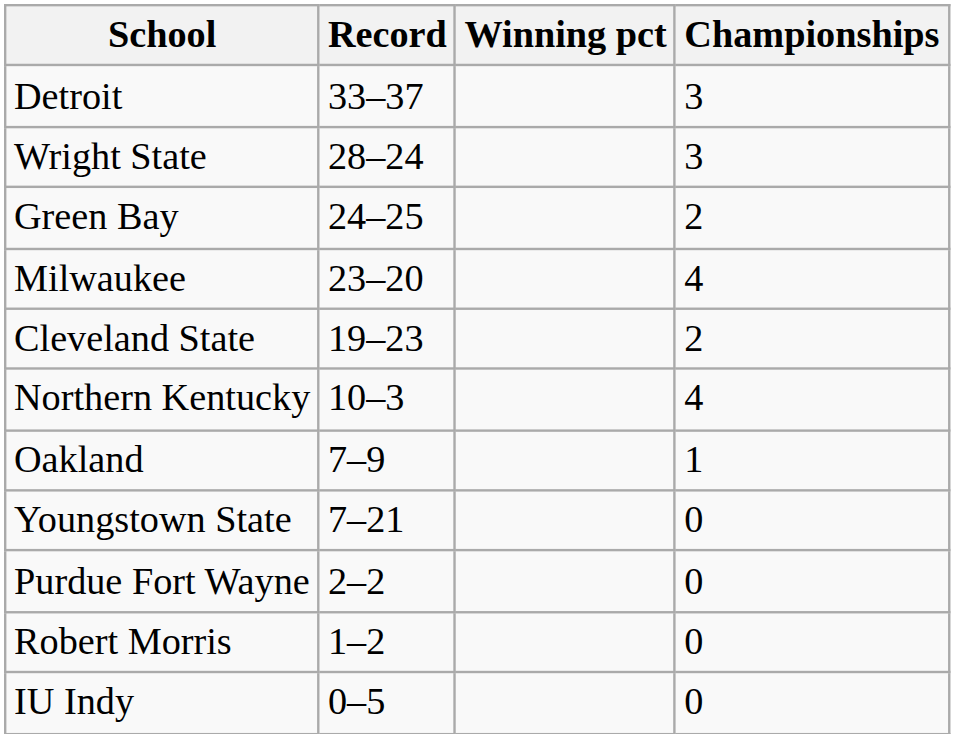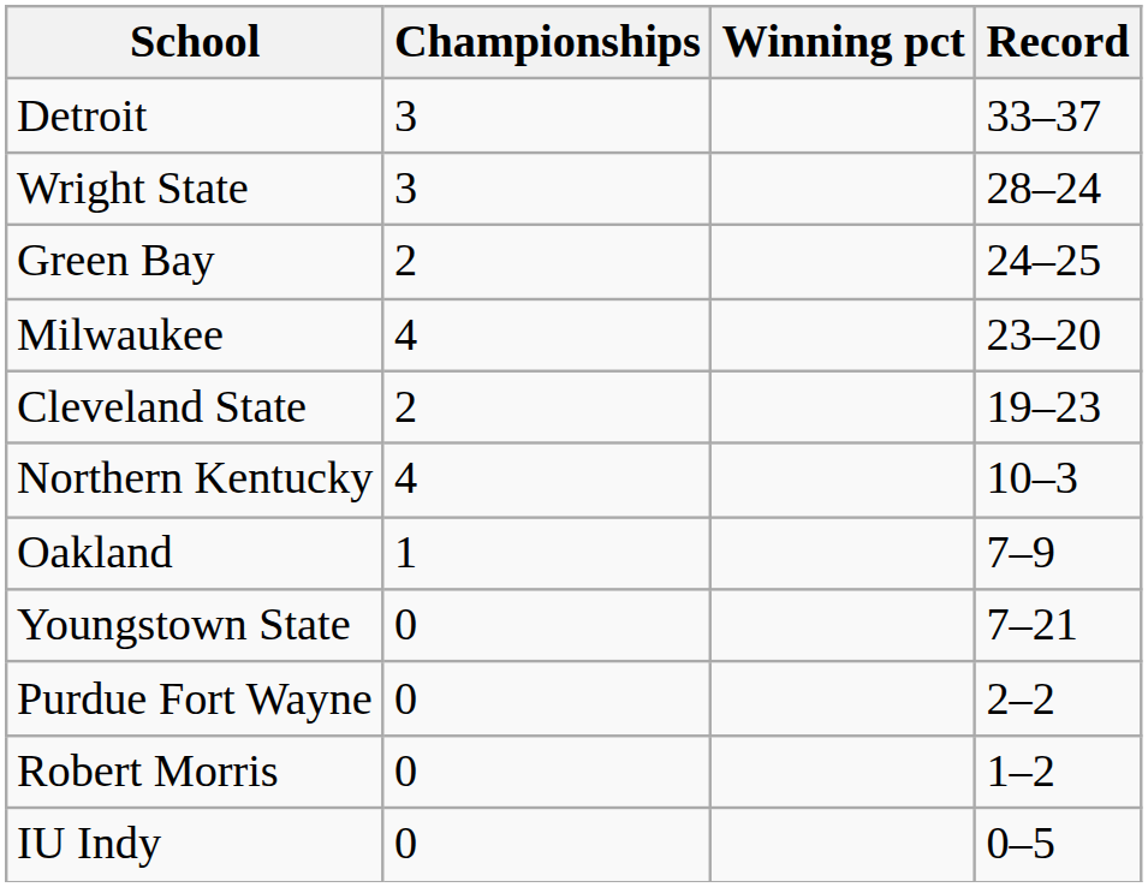columns swapped: Record <-> Championships
